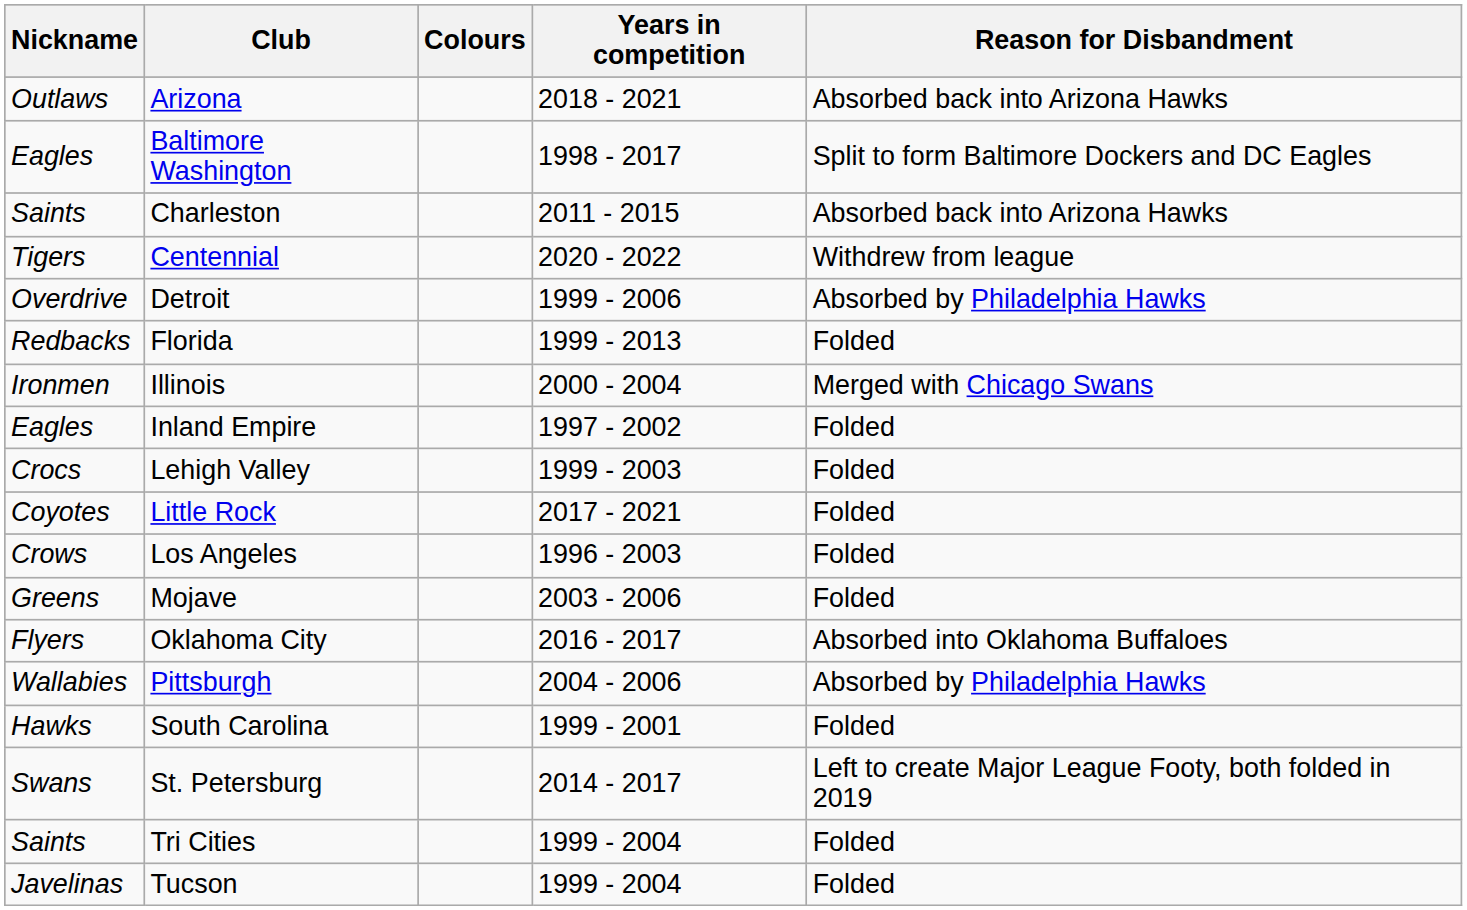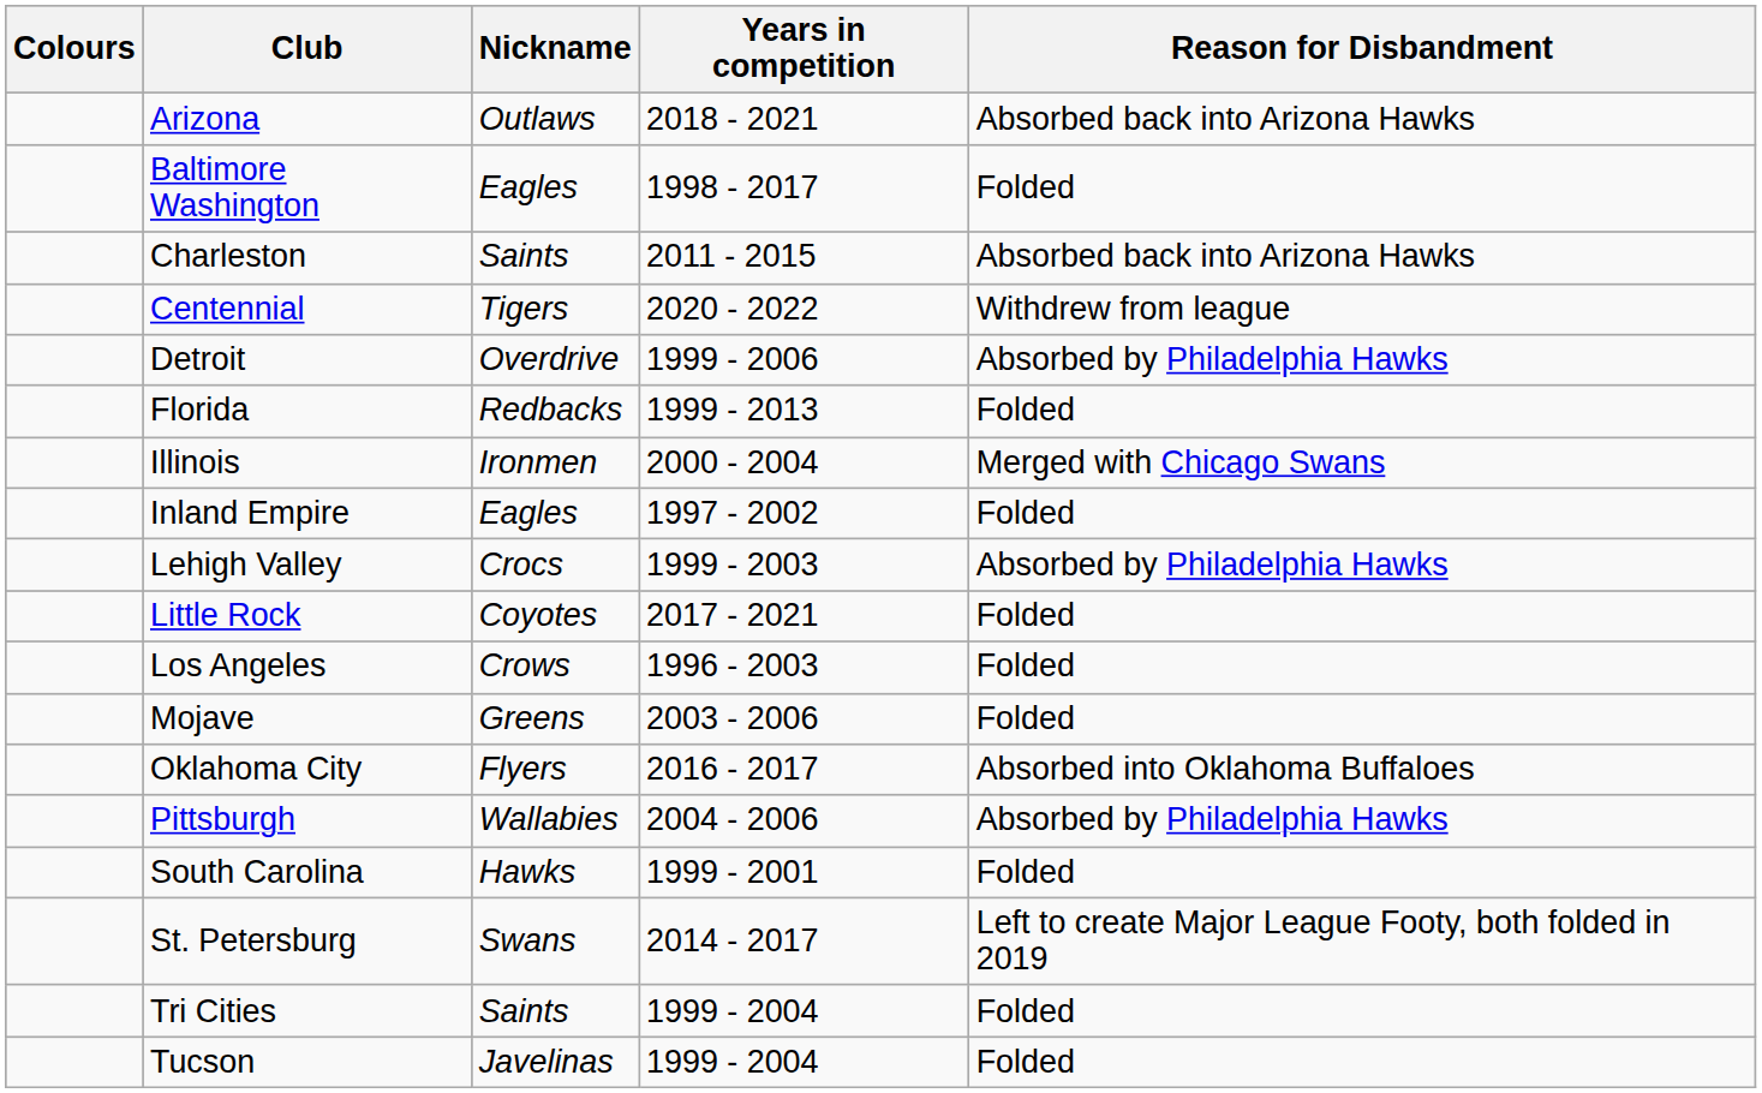columns swapped: Colours <-> Nickname
Baltimore Washington | Reason for Disbandment: Split to form Baltimore Dockers and DC Eagles -> Folded
Lehigh Valley | Reason for Disbandment: Folded -> Absorbed by Philadelphia Hawks
